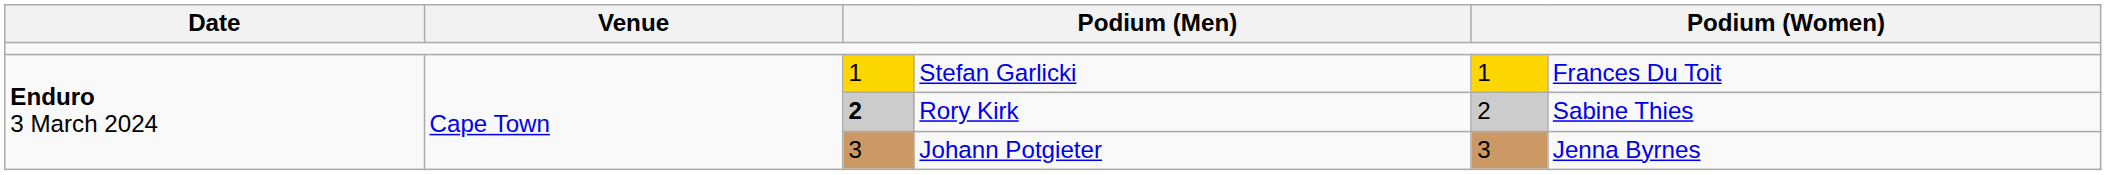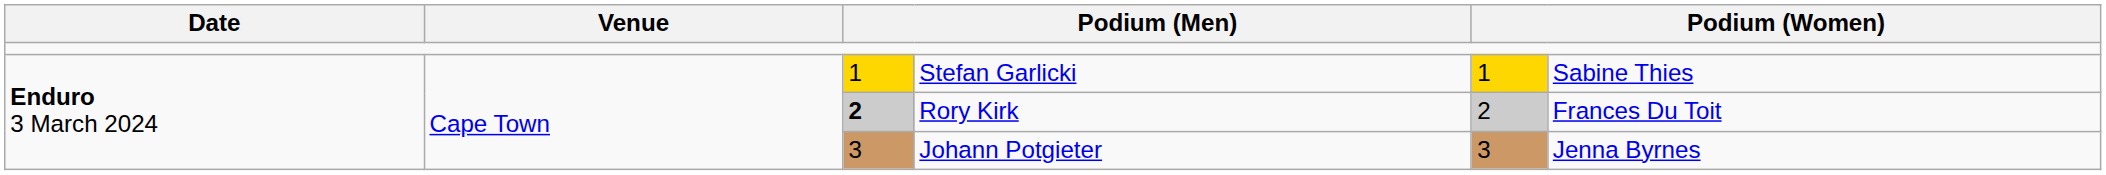Stefan Garlicki | column 6: Frances Du Toit -> Sabine Thies
Rory Kirk | column 6: Sabine Thies -> Frances Du Toit
